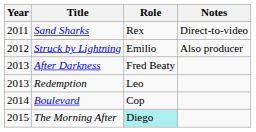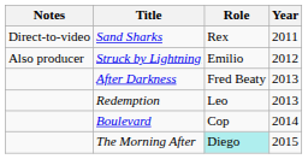columns swapped: Year <-> Notes
